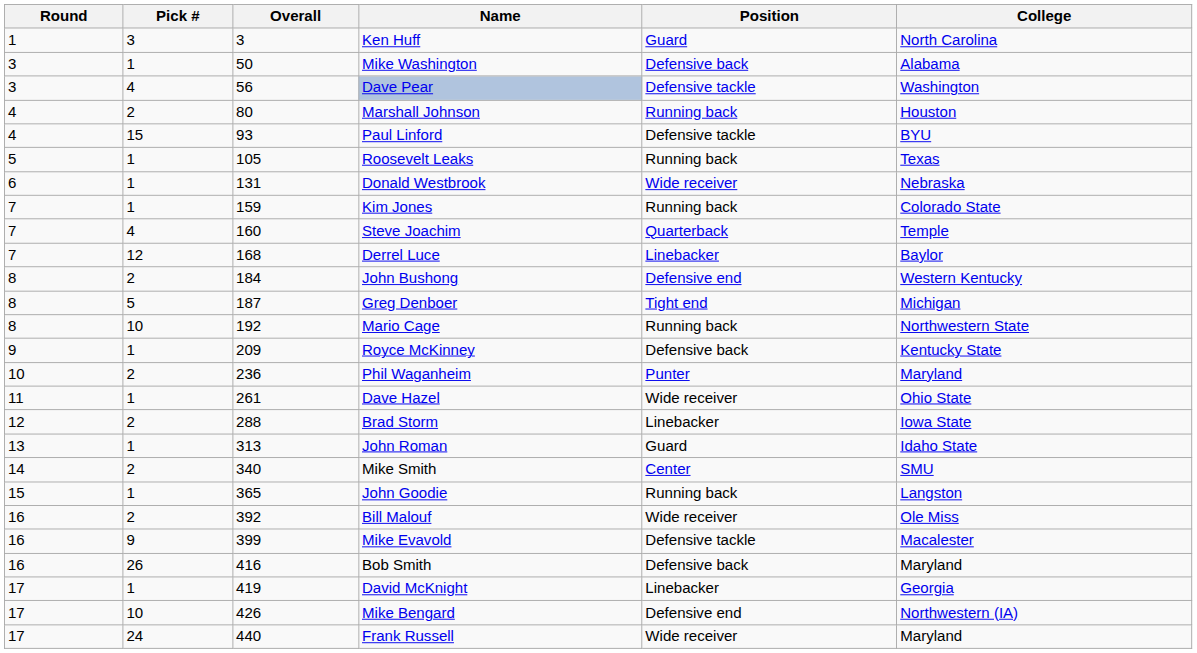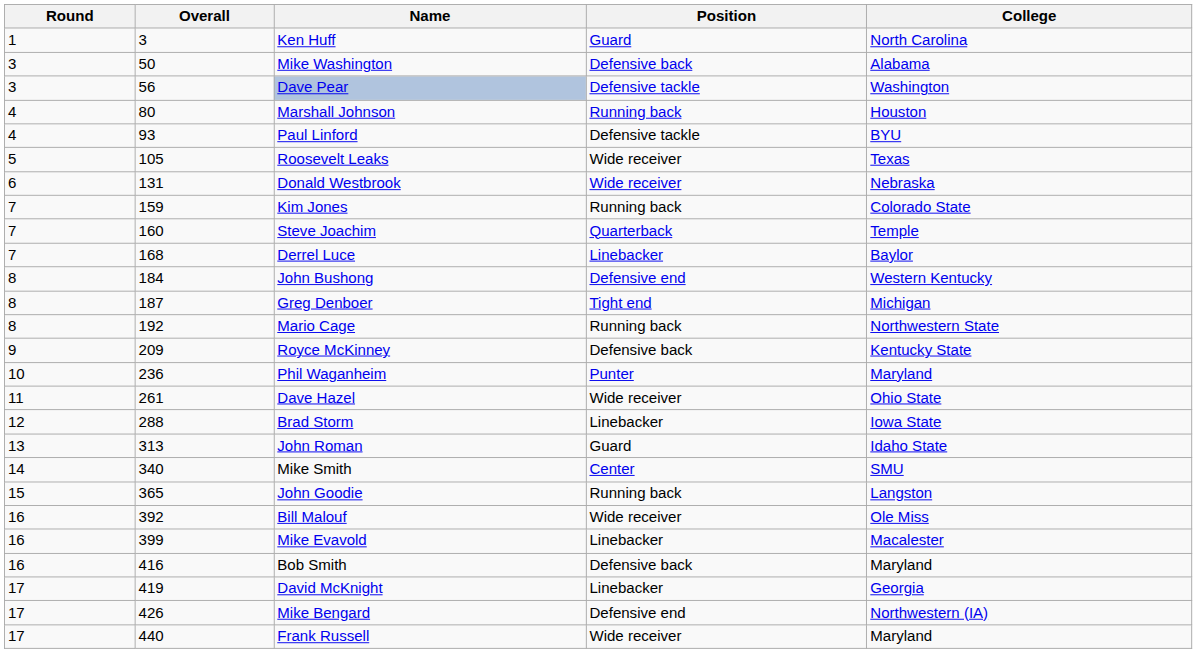- column: Pick # | 3 | 1 | 4 | 2 | 15 | 1 | 1 | 1 | 4 | 12 | 2 | 5 | 10 | 1 | 2 | 1 | 2 | 1 | 2 | 1 | 2 | 9 | 26 | 1 | 10 | 24
Roosevelt Leaks | Position: Running back -> Wide receiver
Mike Evavold | Position: Defensive tackle -> Linebacker
